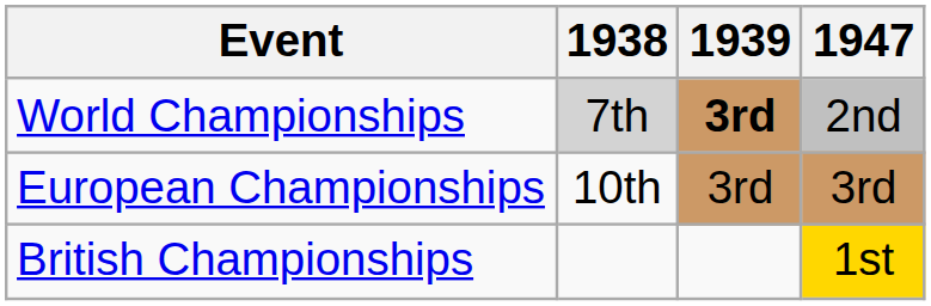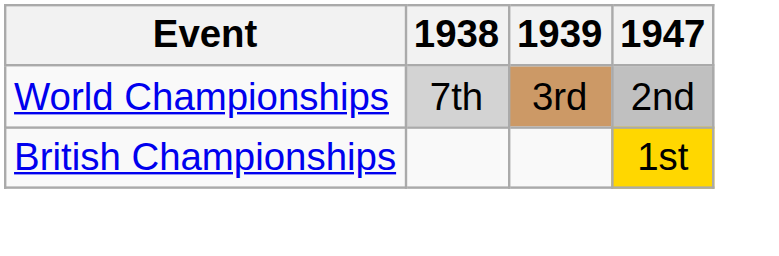World Championships | 1939: bold -> normal
- row: European Championships | 10th | 3rd | 3rd
